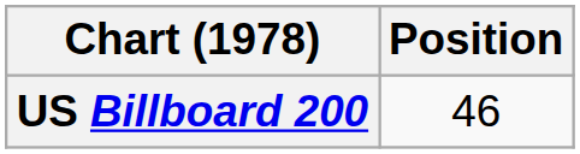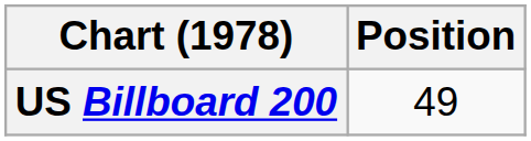US Billboard 200 | Position: 46 -> 49
